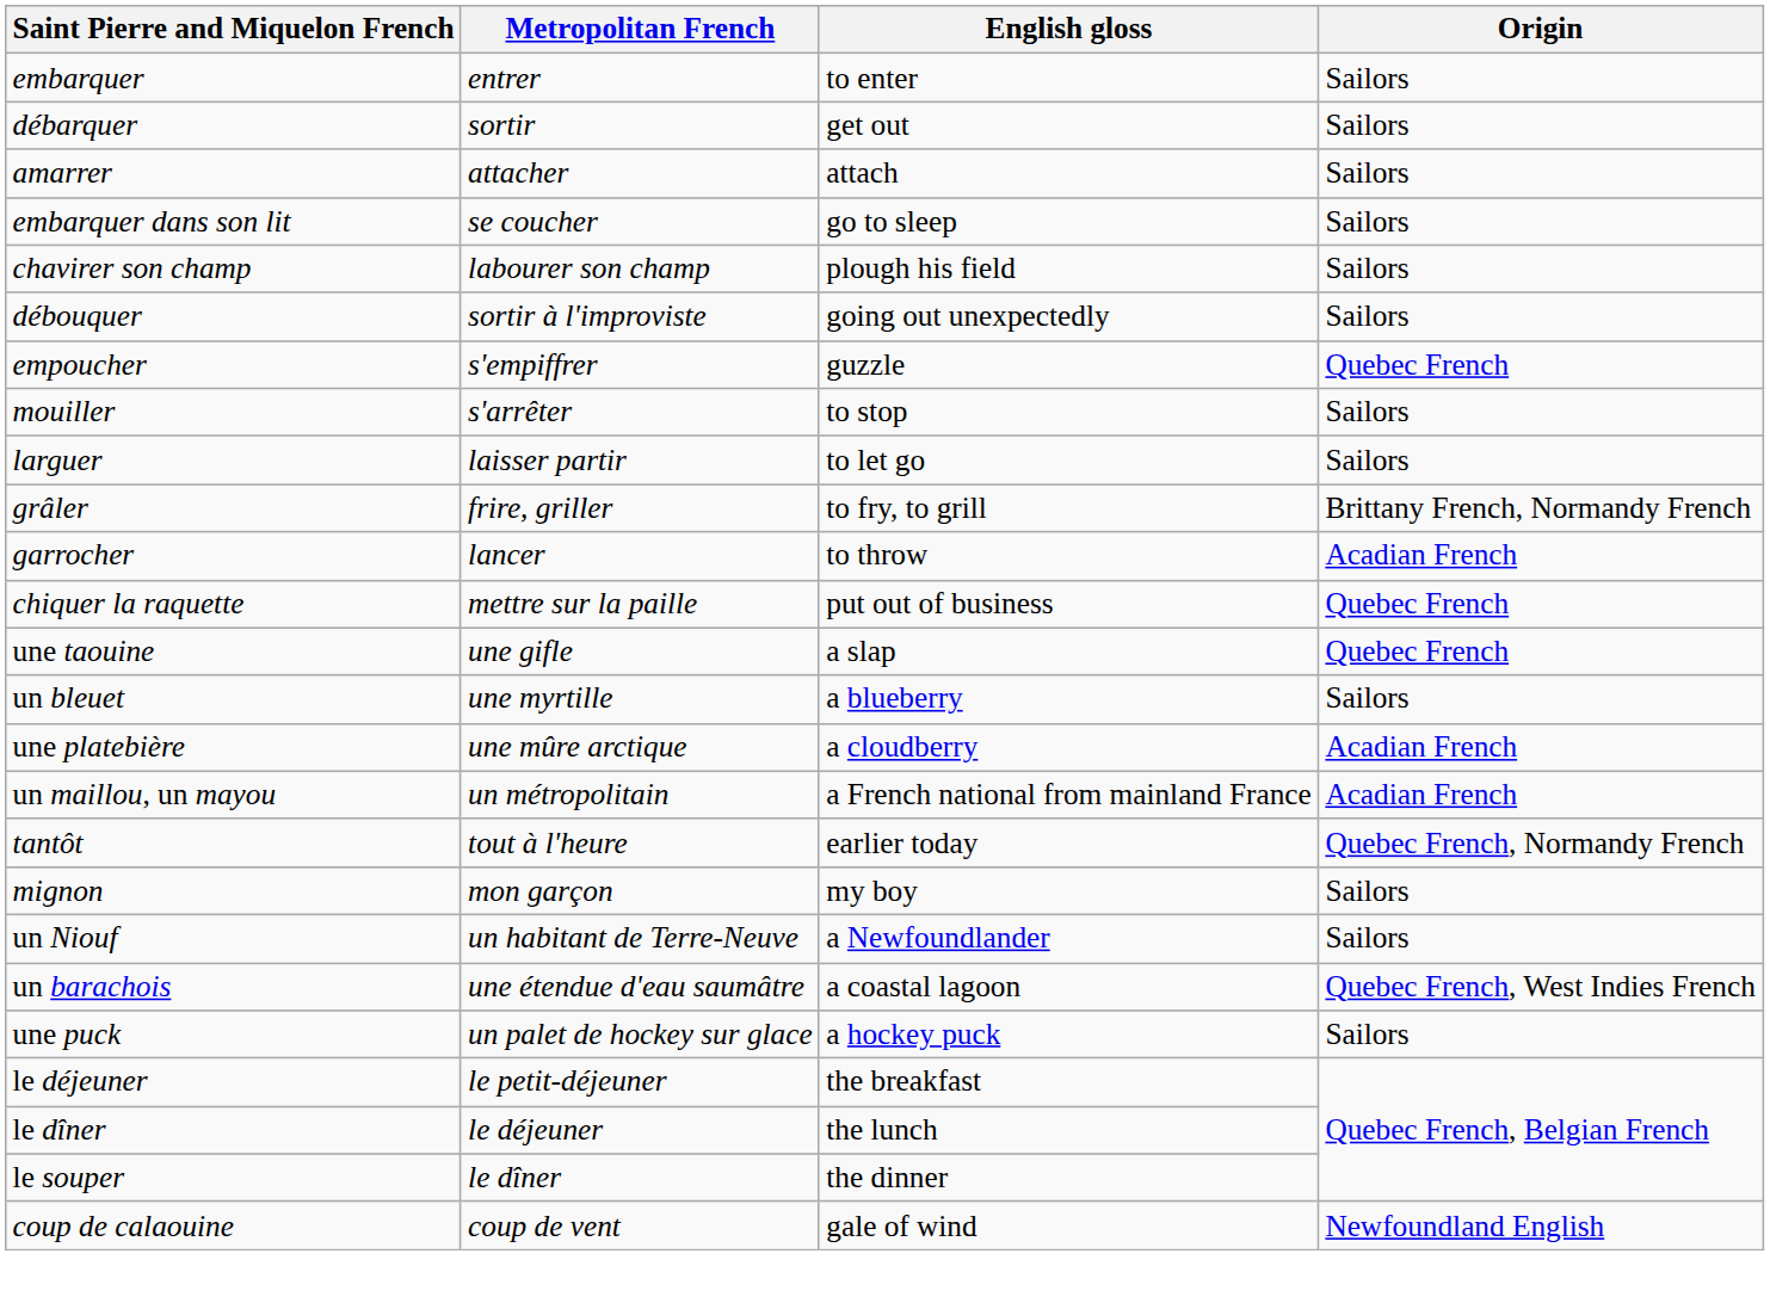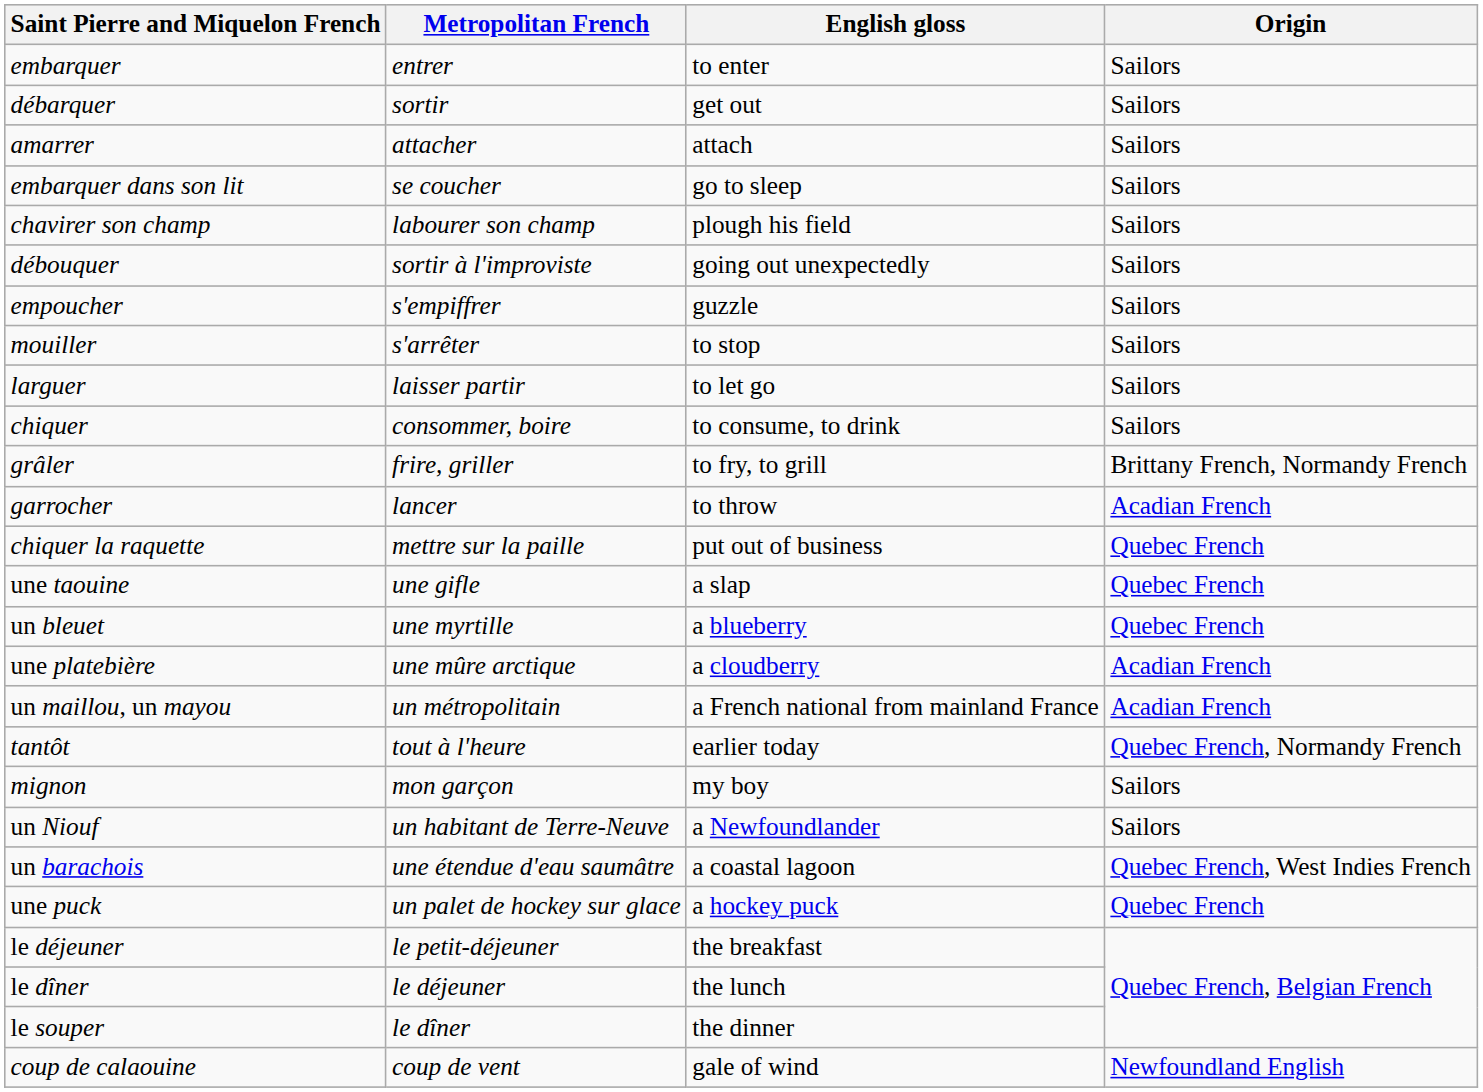empoucher | Origin: Quebec French -> Sailors
+ row: chiquer | consommer, boire | to consume, to drink | Sailors
un bleuet | Origin: Sailors -> Quebec French
une puck | Origin: Sailors -> Quebec French
